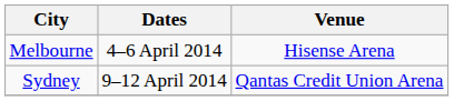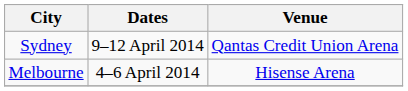rows swapped: Melbourne <-> Sydney
